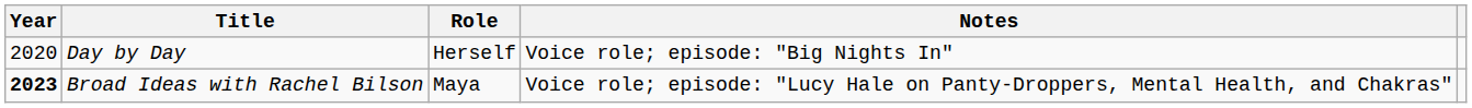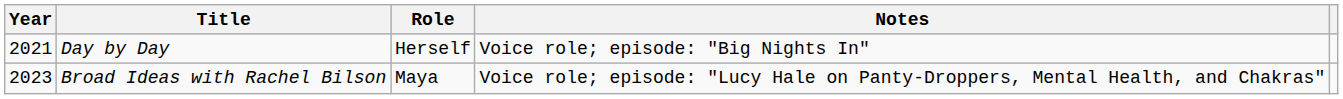Day by Day | Year: 2020 -> 2021
Broad Ideas with Rachel Bilson | Year: bold -> normal
